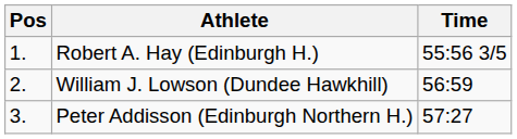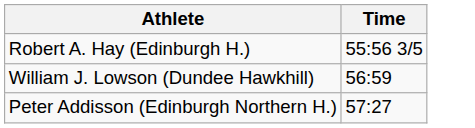- column: Pos | 1. | 2. | 3.
